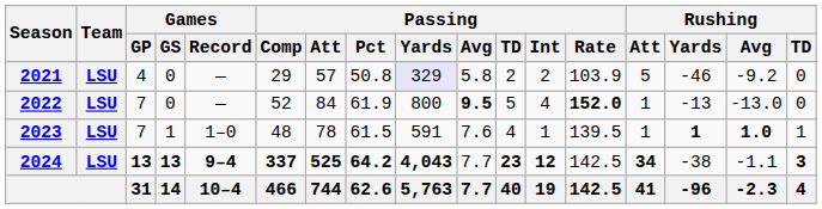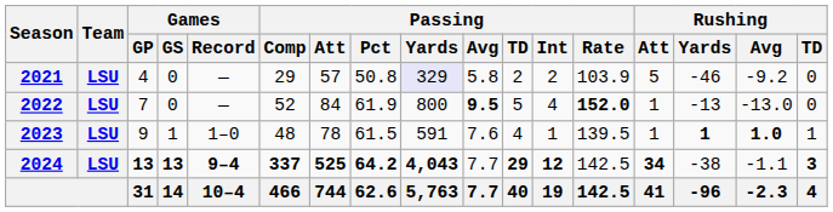2023 | Games / GP: 7 -> 9
2024 | Passing / TD: 23 -> 29
